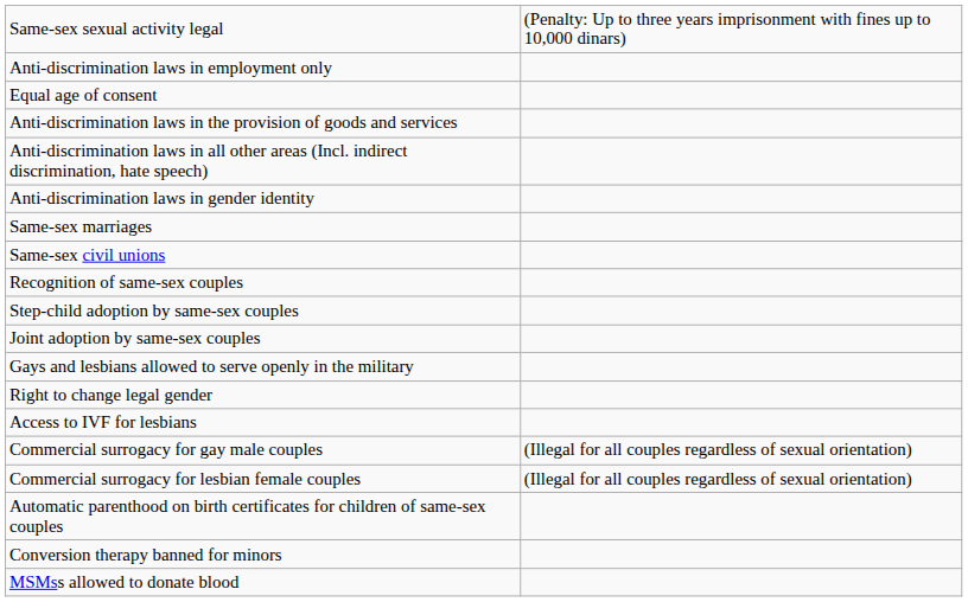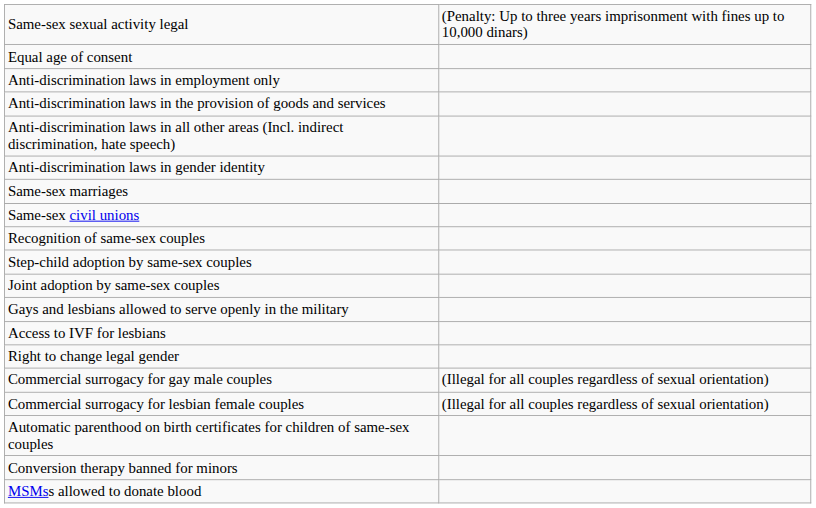rows swapped: Equal age of consent <-> Anti-discrimination laws in employment only
rows swapped: Right to change legal gender <-> Access to IVF for lesbians
